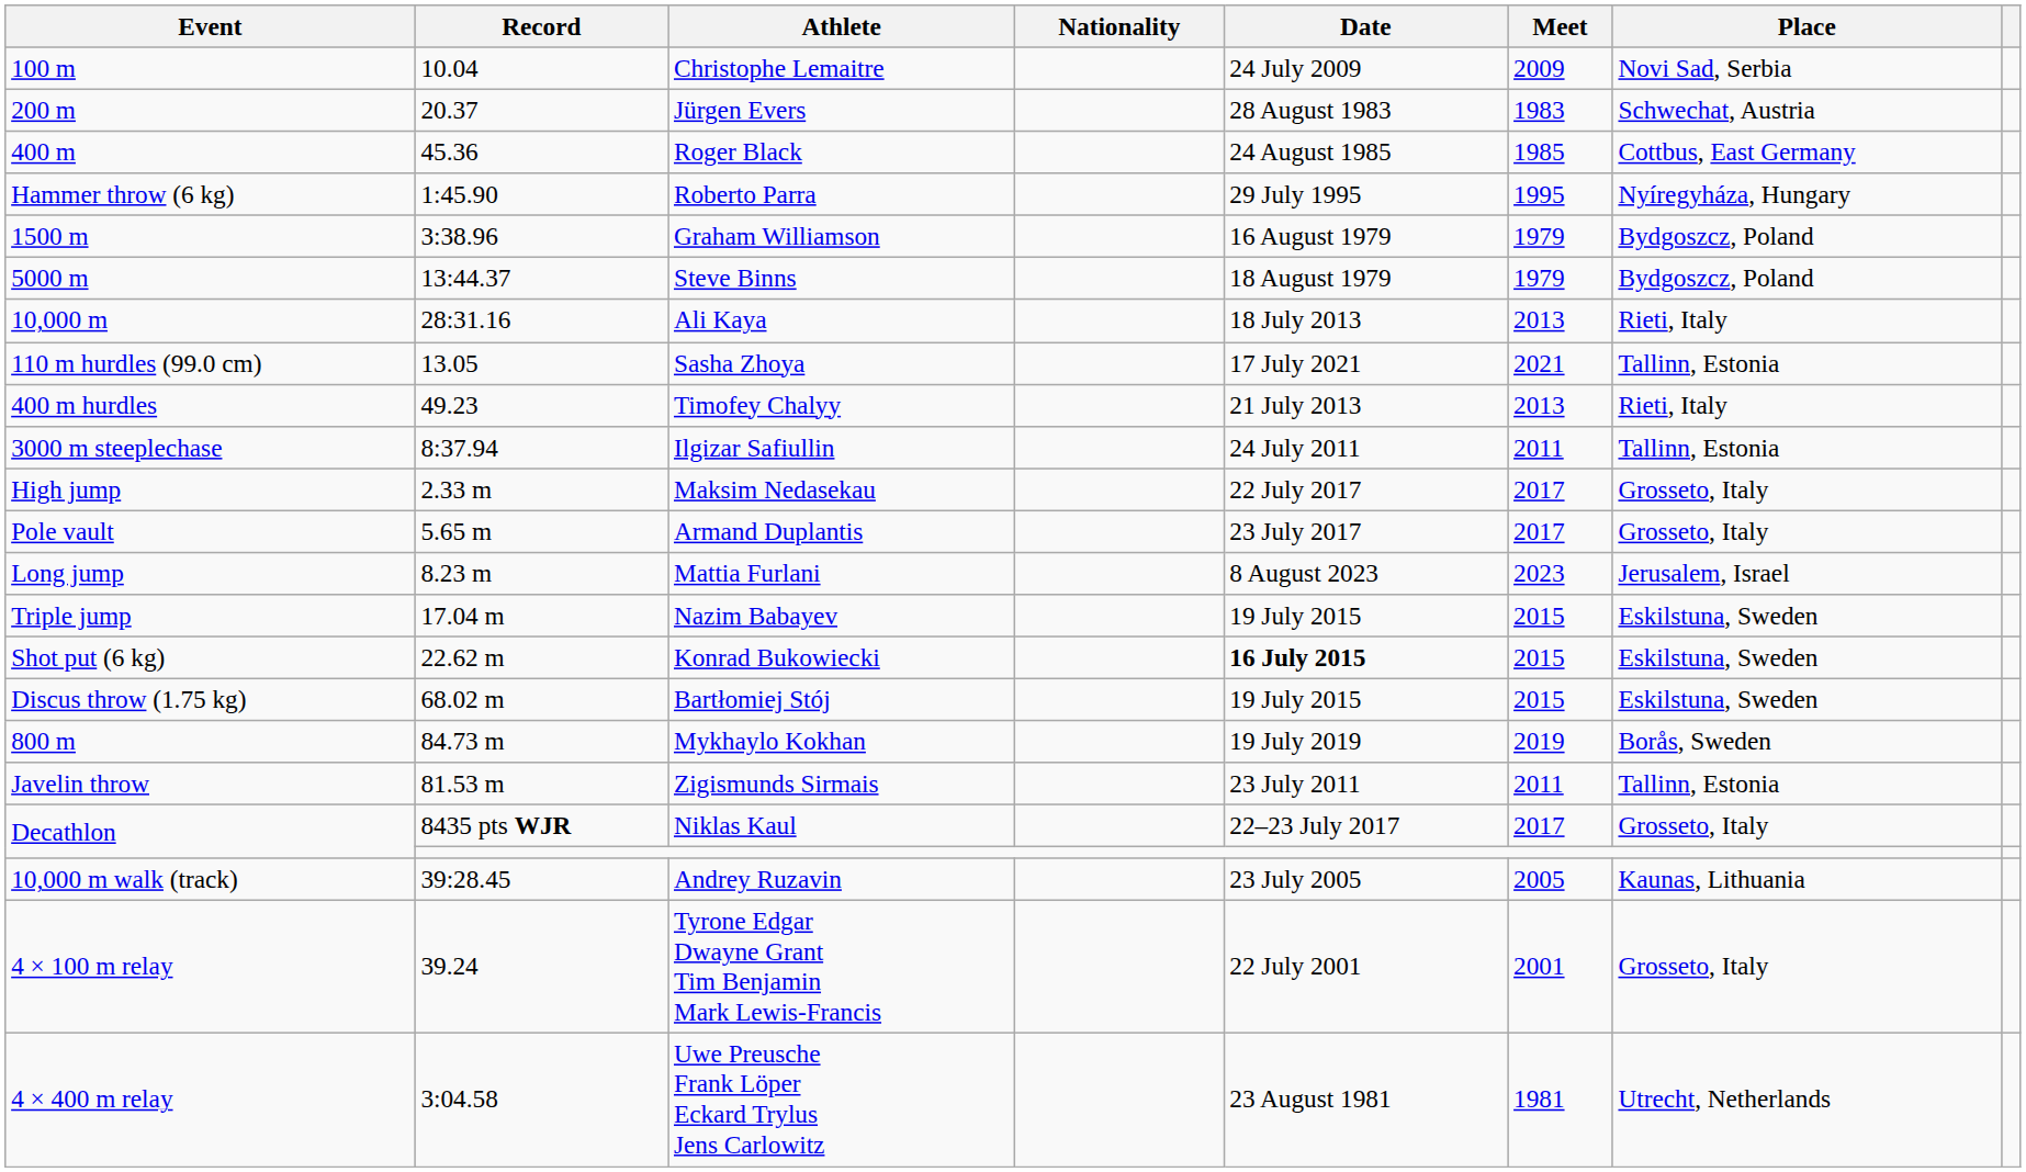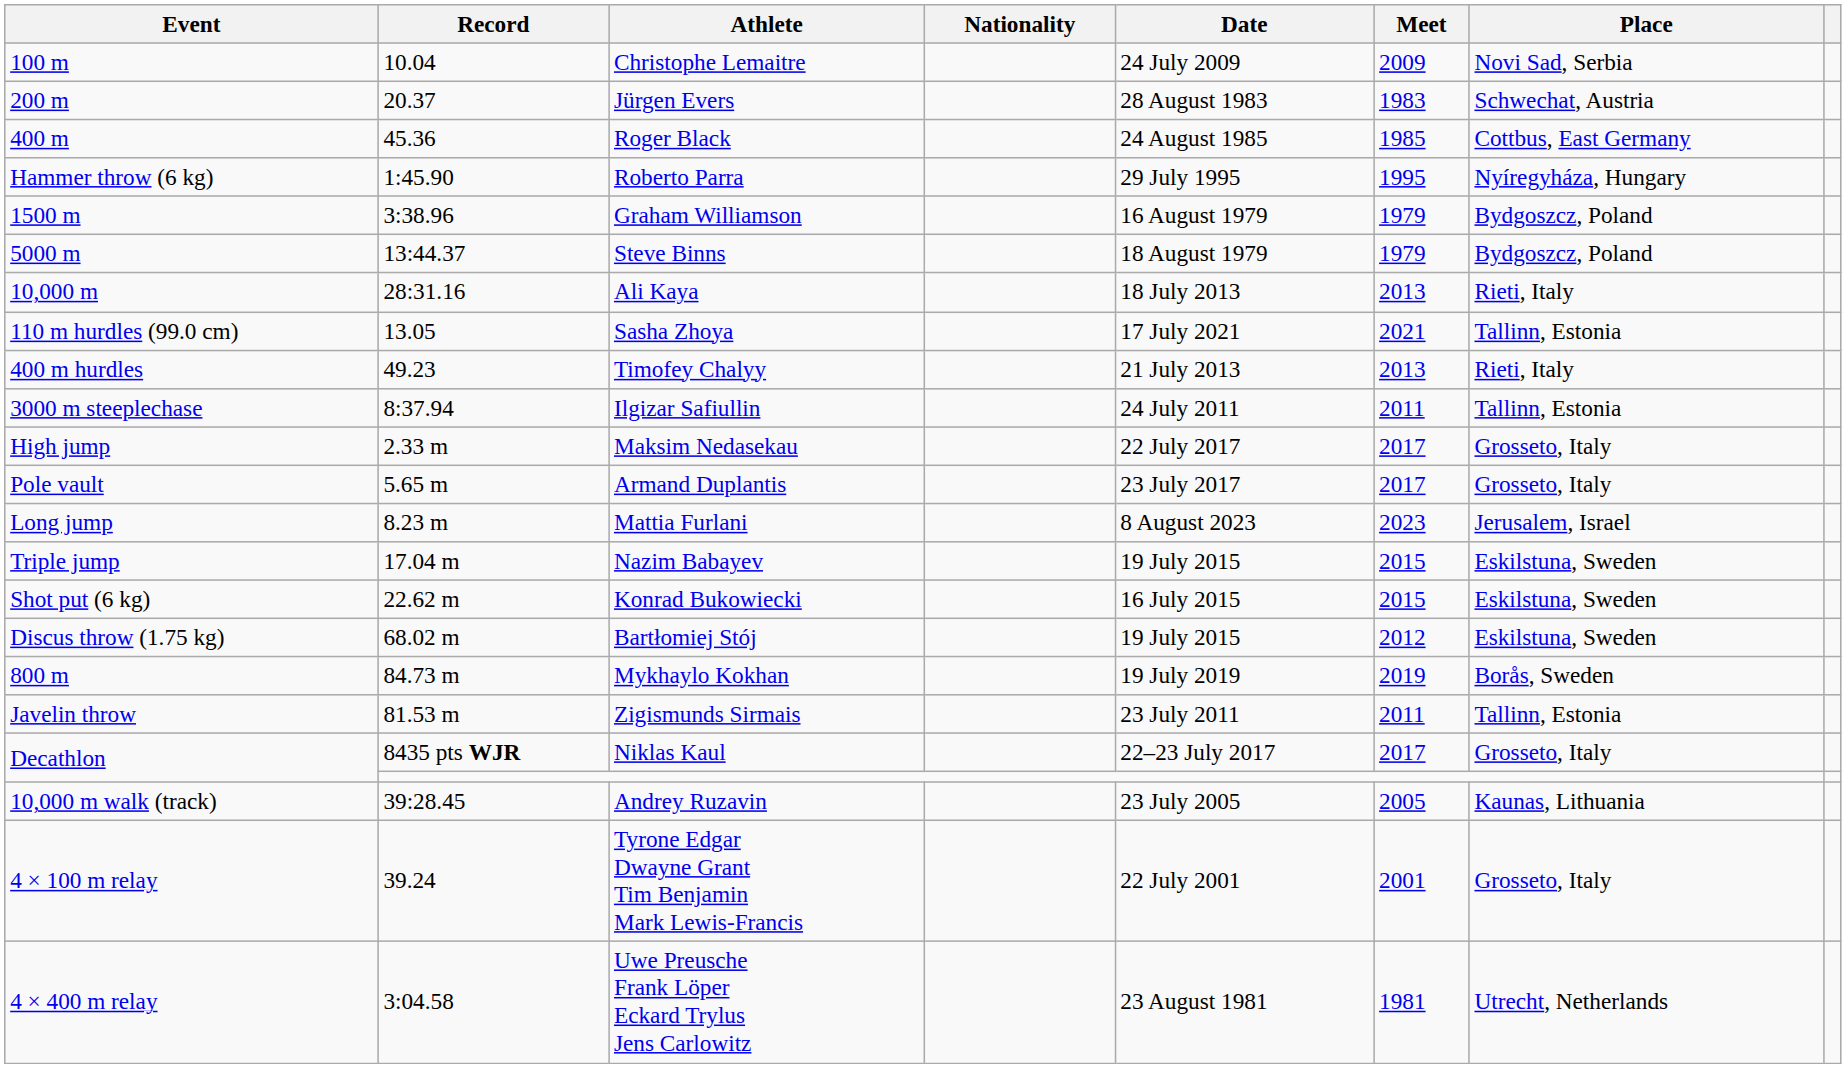Konrad Bukowiecki | Date: bold -> normal
Bartłomiej Stój | Meet: 2015 -> 2012
